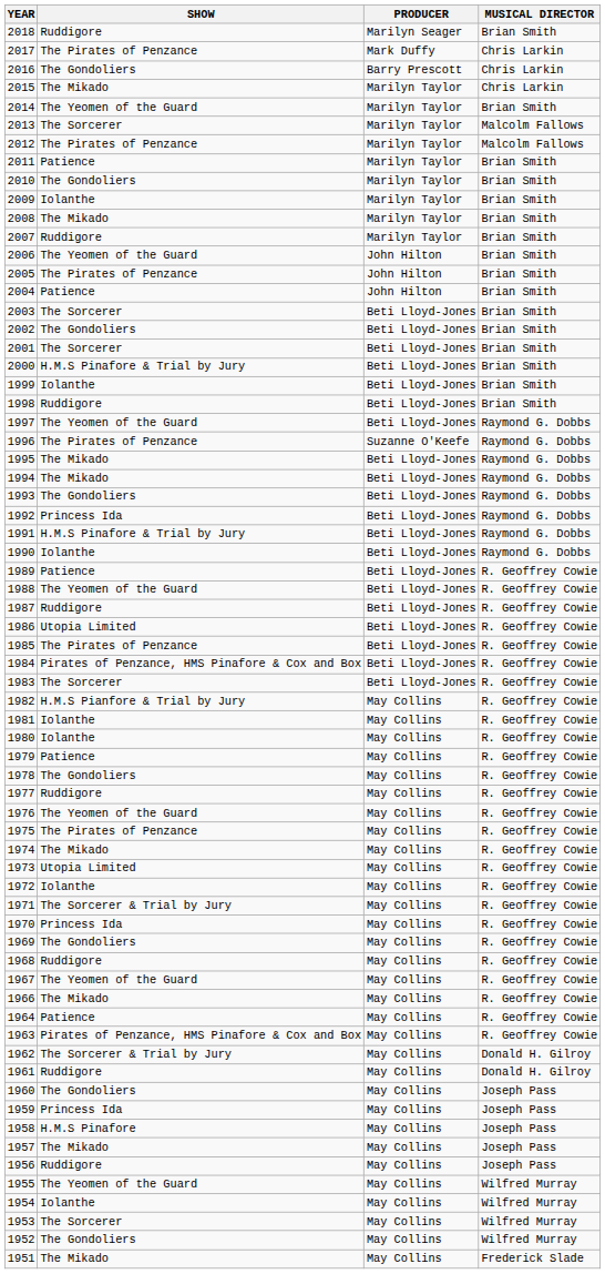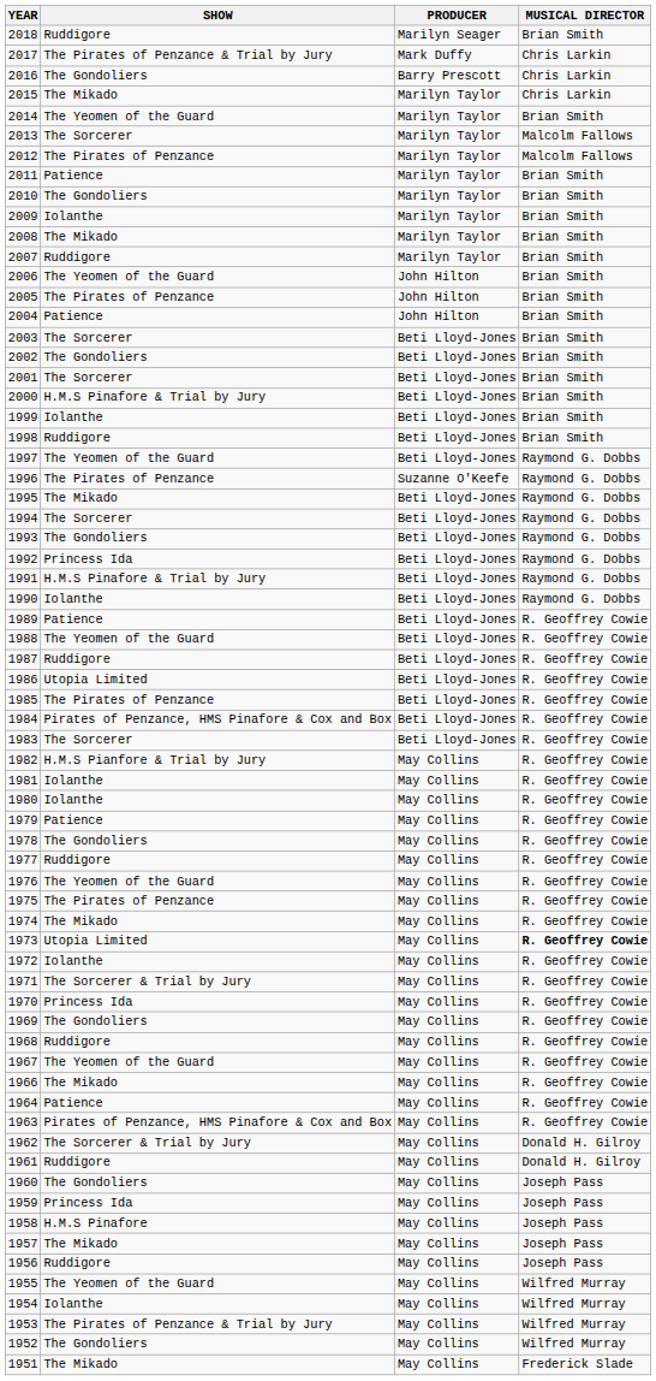2017 | SHOW: The Pirates of Penzance -> The Pirates of Penzance & Trial by Jury
1994 | SHOW: The Mikado -> The Sorcerer
1973 | MUSICAL DIRECTOR: normal -> bold
1953 | SHOW: The Sorcerer -> The Pirates of Penzance & Trial by Jury
